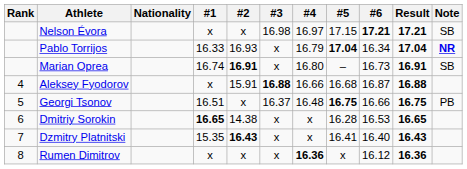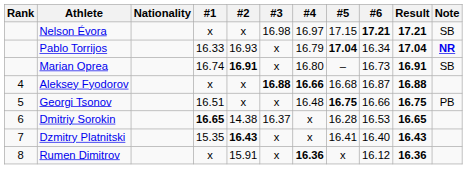Aleksey Fyodorov | #2: 15.91 -> x
Aleksey Fyodorov | #4: normal -> bold
Georgi Tsonov | #3: 16.37 -> x
Dmitriy Sorokin | #3: x -> 16.37
Rumen Dimitrov | #2: x -> 15.91
